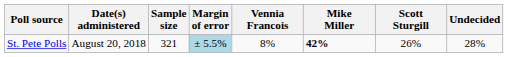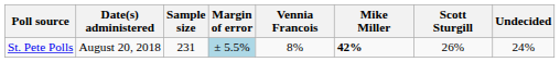St. Pete Polls | Sample size: 321 -> 231
St. Pete Polls | Undecided: 28% -> 24%
